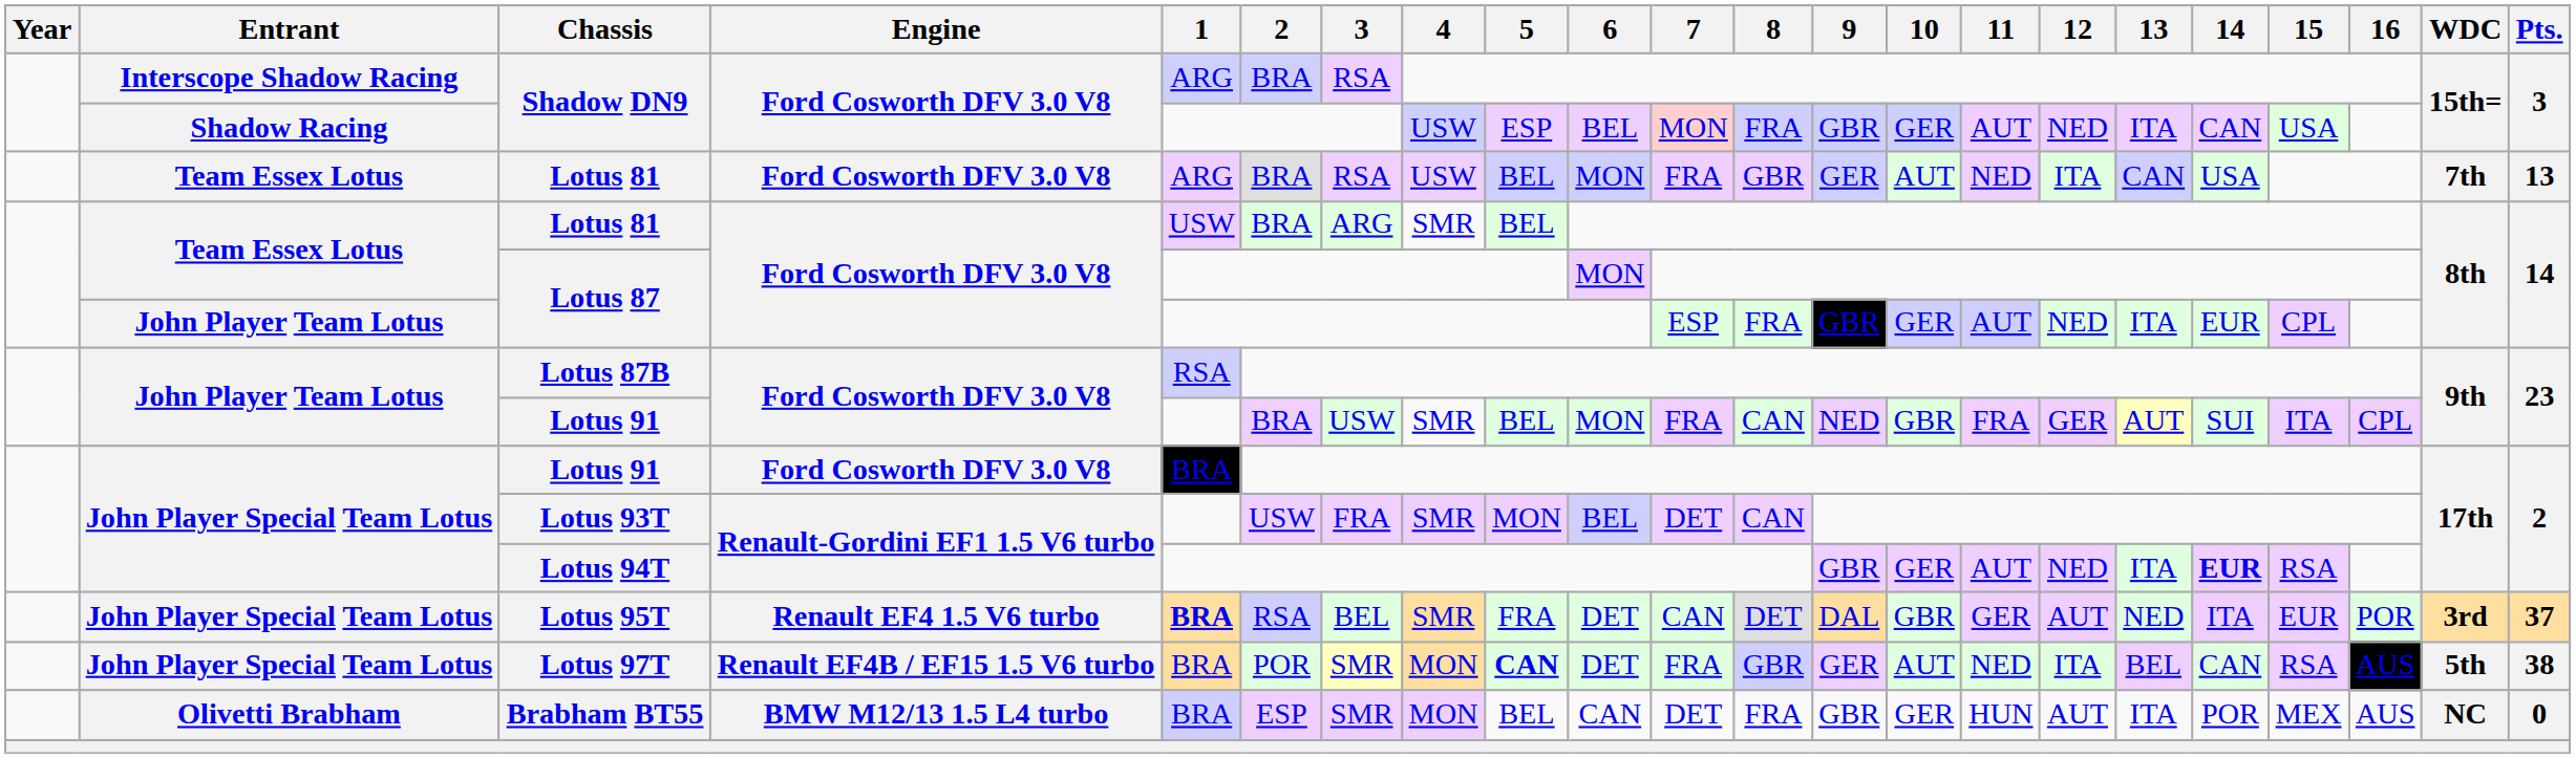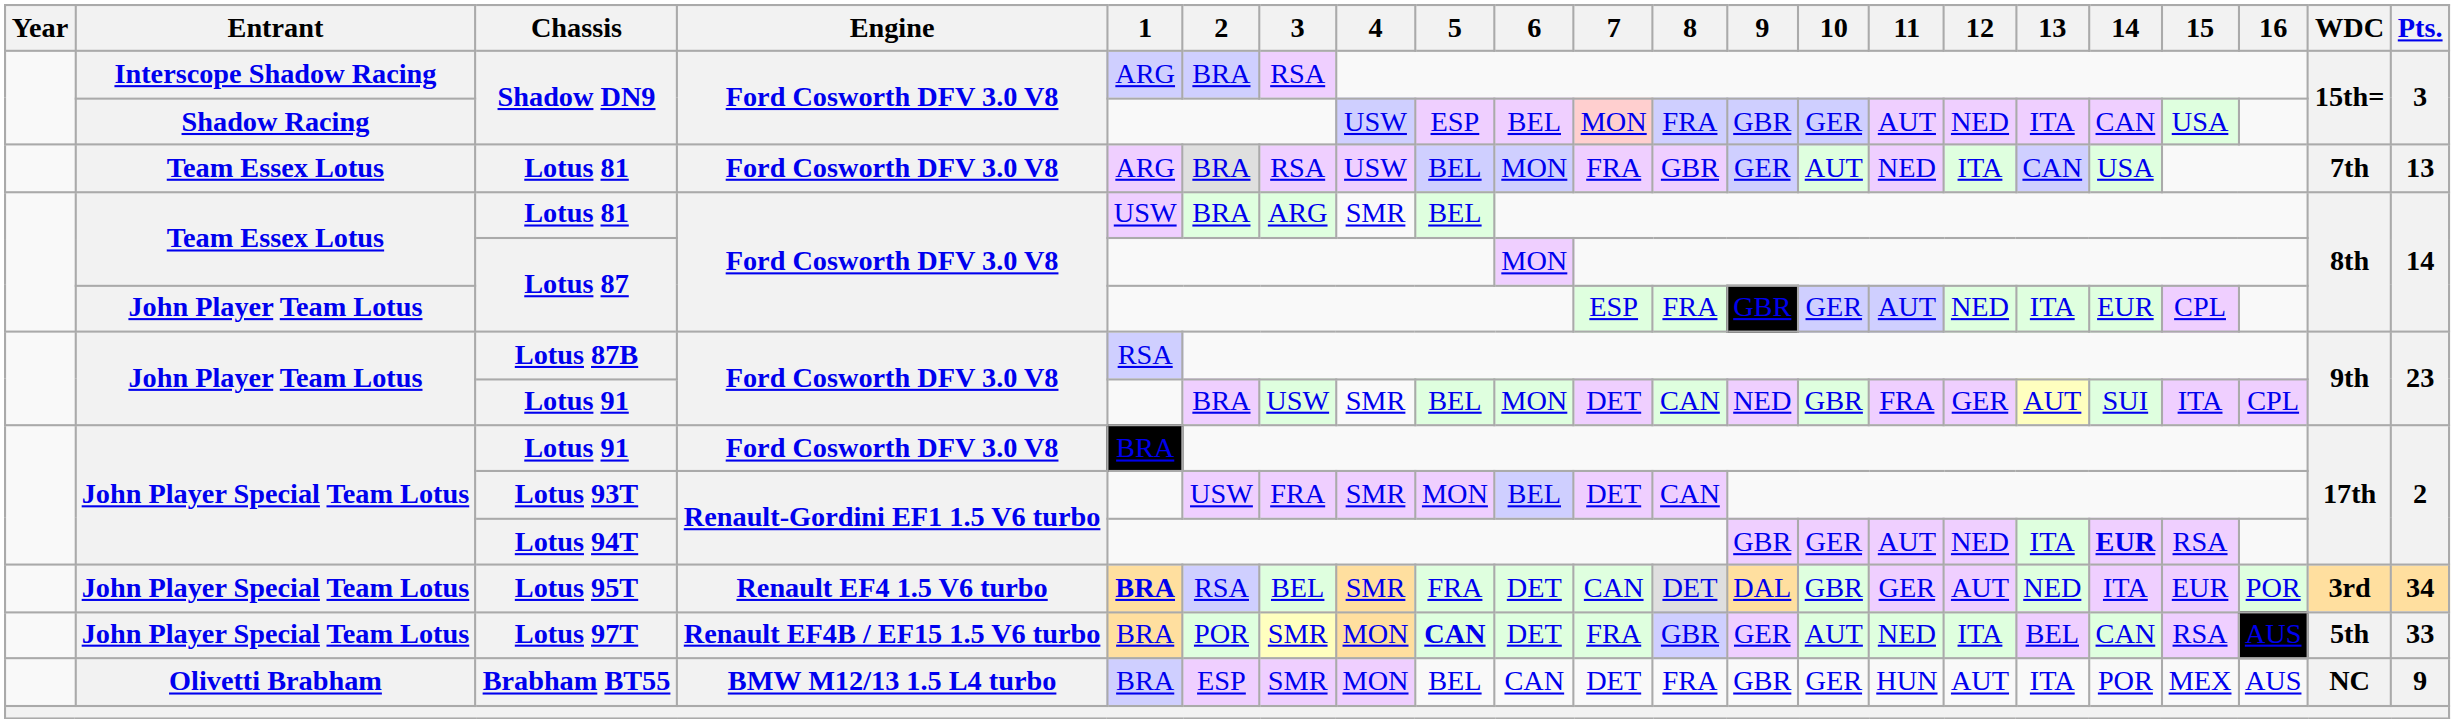John Player Team Lotus / Lotus 91 | 7: FRA -> DET
Lotus 95T | Pts.: 37 -> 34
Lotus 97T | Pts.: 38 -> 33
Brabham BT55 | Pts.: 0 -> 9
